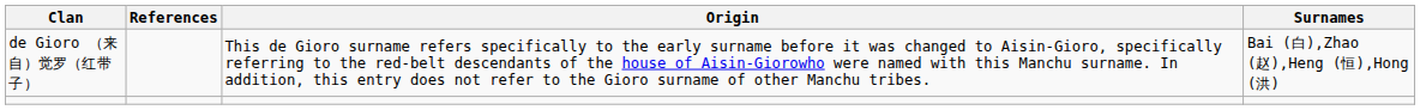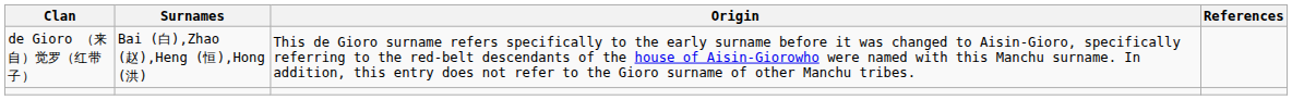columns swapped: Surnames <-> References
